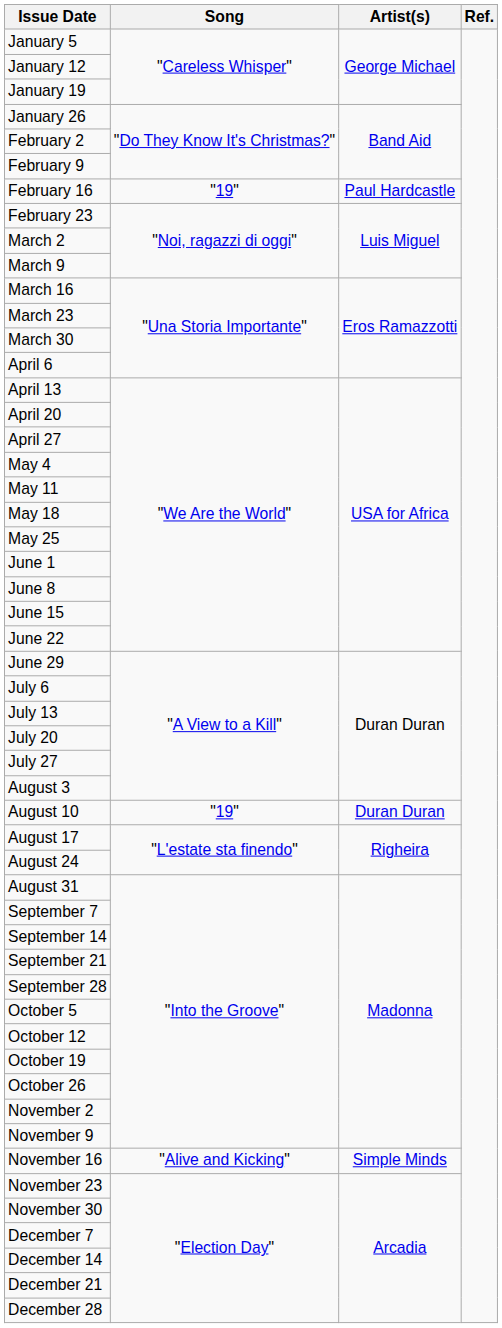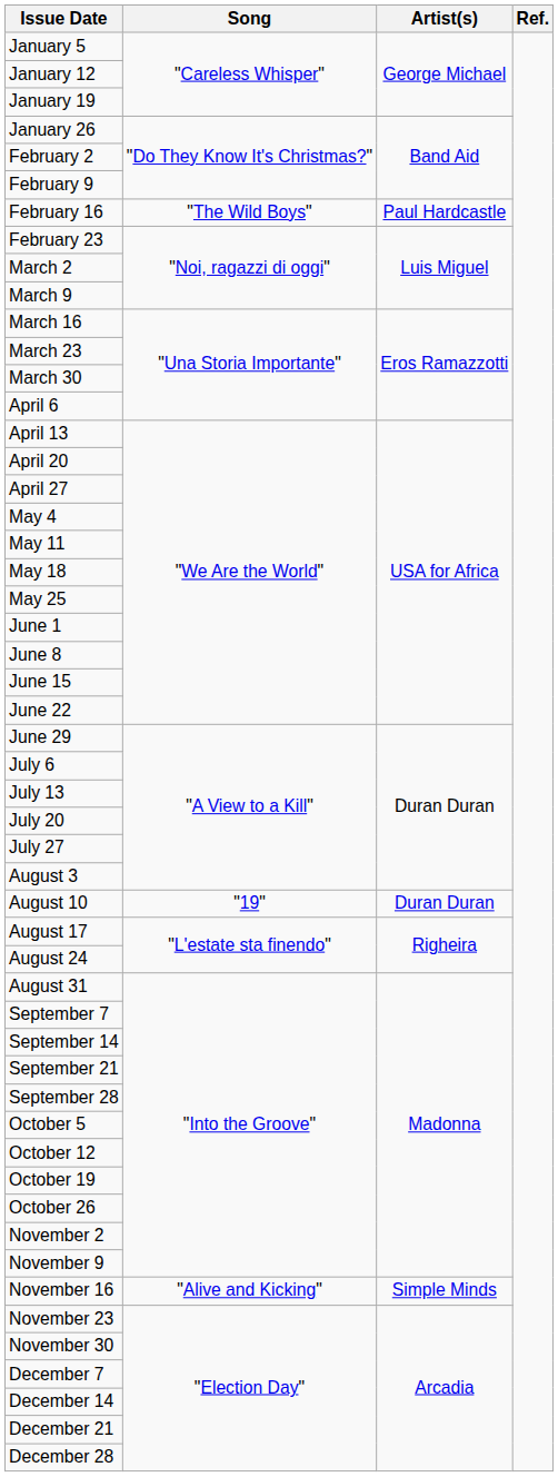February 16 | Song: "19" -> "The Wild Boys"
